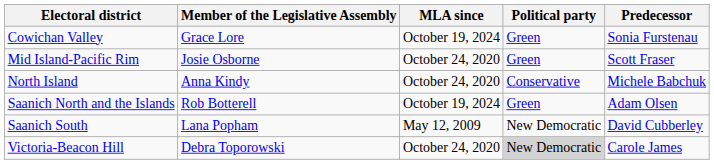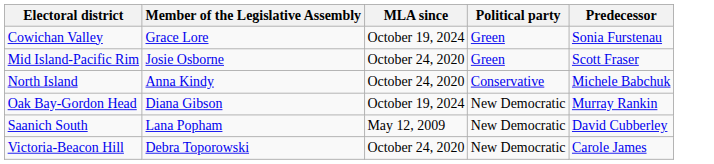+ row: Oak Bay-Gordon Head | Diana Gibson | October 19, 2024 | New Democratic | Murray Rankin
- row: Saanich North and the Islands | Rob Botterell | October 19, 2024 | Green | Adam Olsen
Victoria-Beacon Hill | Political party: lightgrey background -> no background
